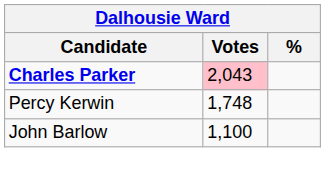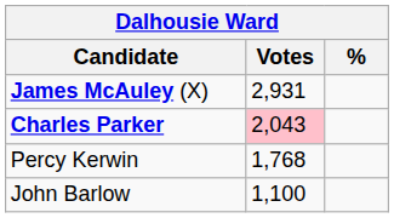+ row: James McAuley (X) | 2,931
Percy Kerwin | Votes: 1,748 -> 1,768
